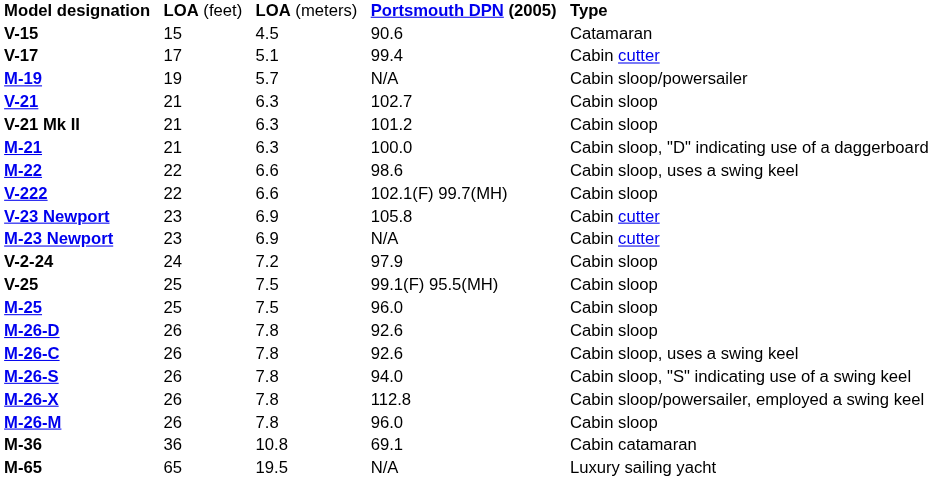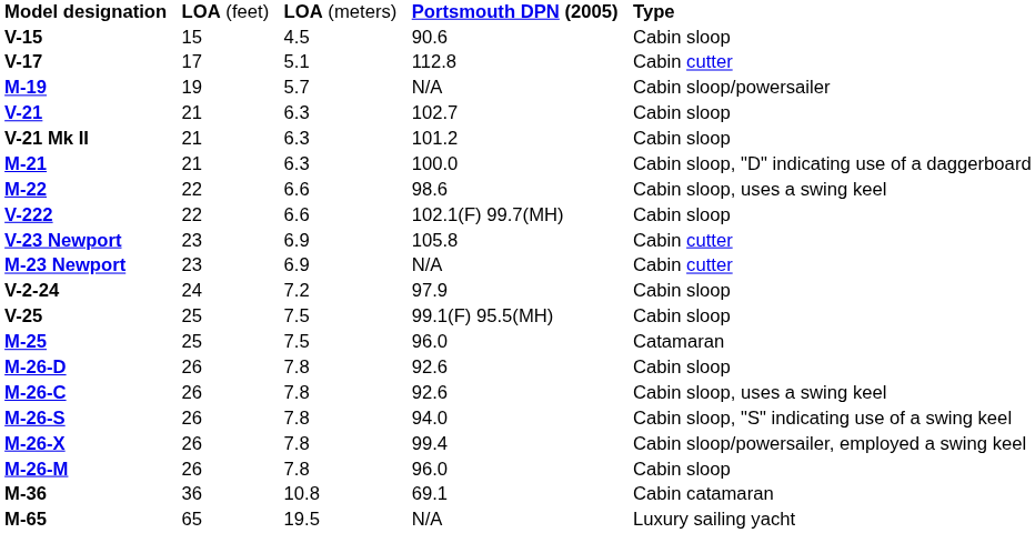V-15 | column 5: Catamaran -> Cabin sloop
V-17 | column 4: 99.4 -> 112.8
M-25 | column 5: Cabin sloop -> Catamaran
M-26-X | column 4: 112.8 -> 99.4
